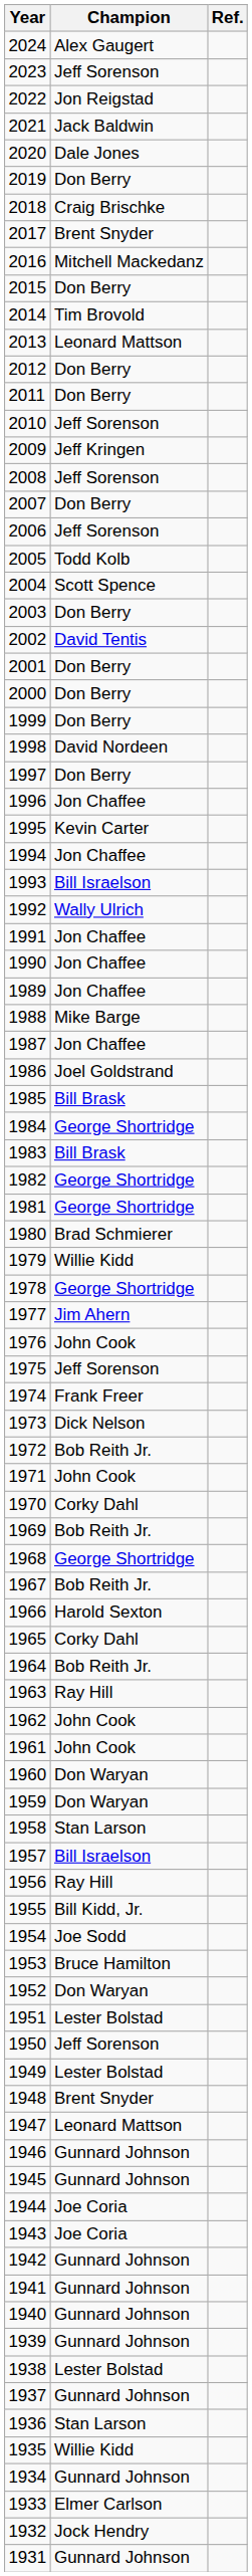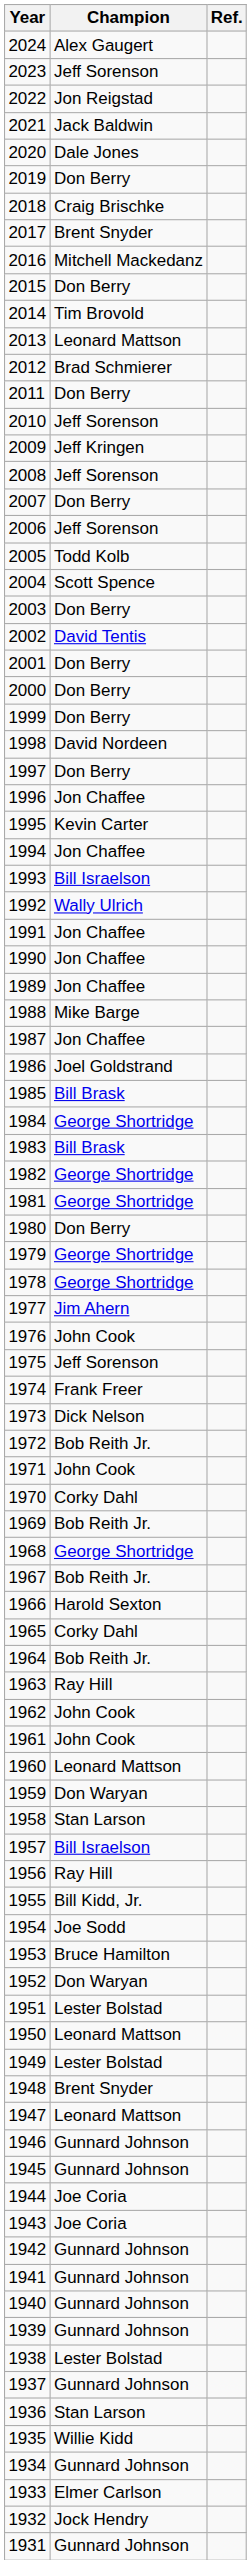2012 | Champion: Don Berry -> Brad Schmierer
1980 | Champion: Brad Schmierer -> Don Berry
1979 | Champion: Willie Kidd -> George Shortridge
1960 | Champion: Don Waryan -> Leonard Mattson
1950 | Champion: Jeff Sorenson -> Leonard Mattson
